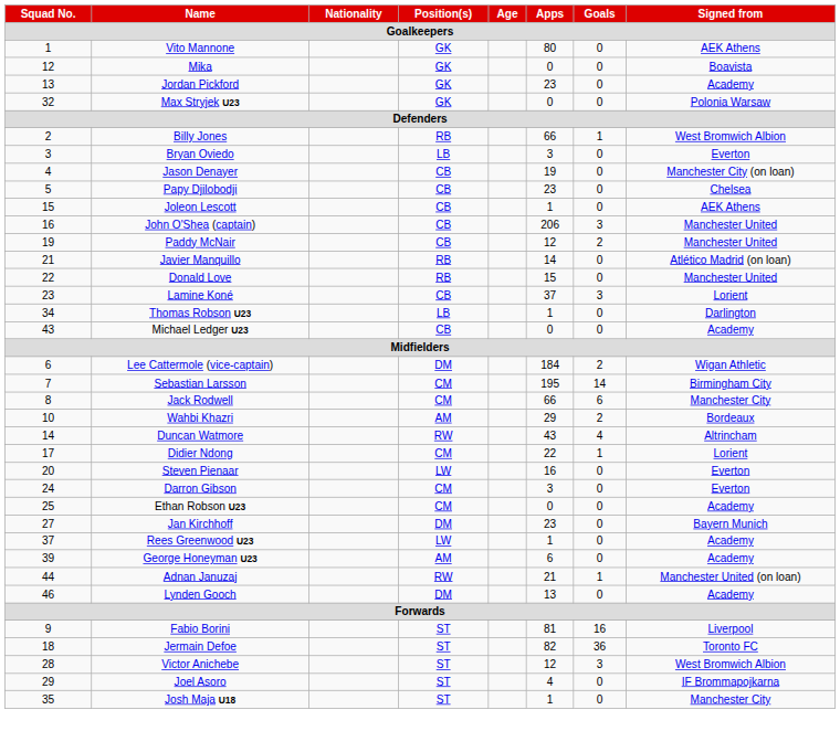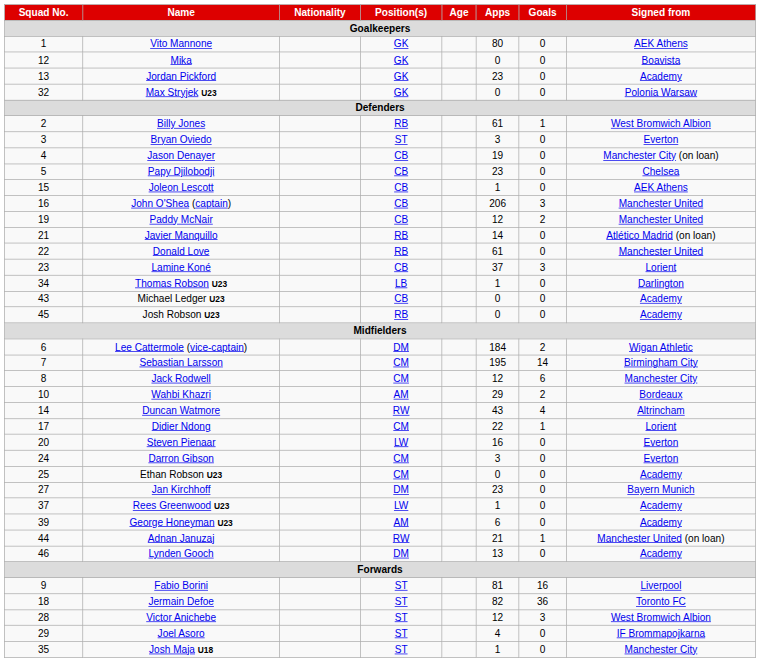Billy Jones | Apps: 66 -> 61
Bryan Oviedo | Position(s): LB -> ST
Donald Love | Apps: 15 -> 61
+ row: 45 | Josh Robson U23 | RB | 0 | 0 | Academy
Jack Rodwell | Apps: 66 -> 12
